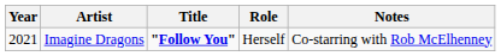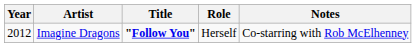Imagine Dragons | Year: 2021 -> 2012
